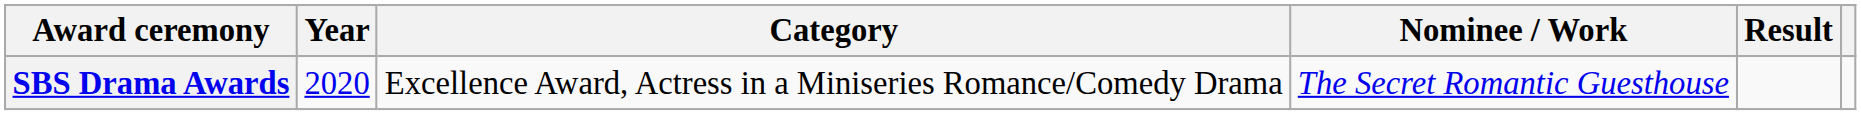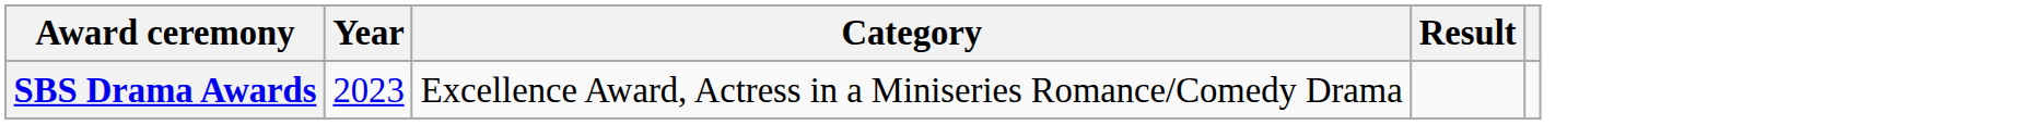- column: Nominee / Work | The Secret Romantic Guesthouse
SBS Drama Awards | Year: 2020 -> 2023
